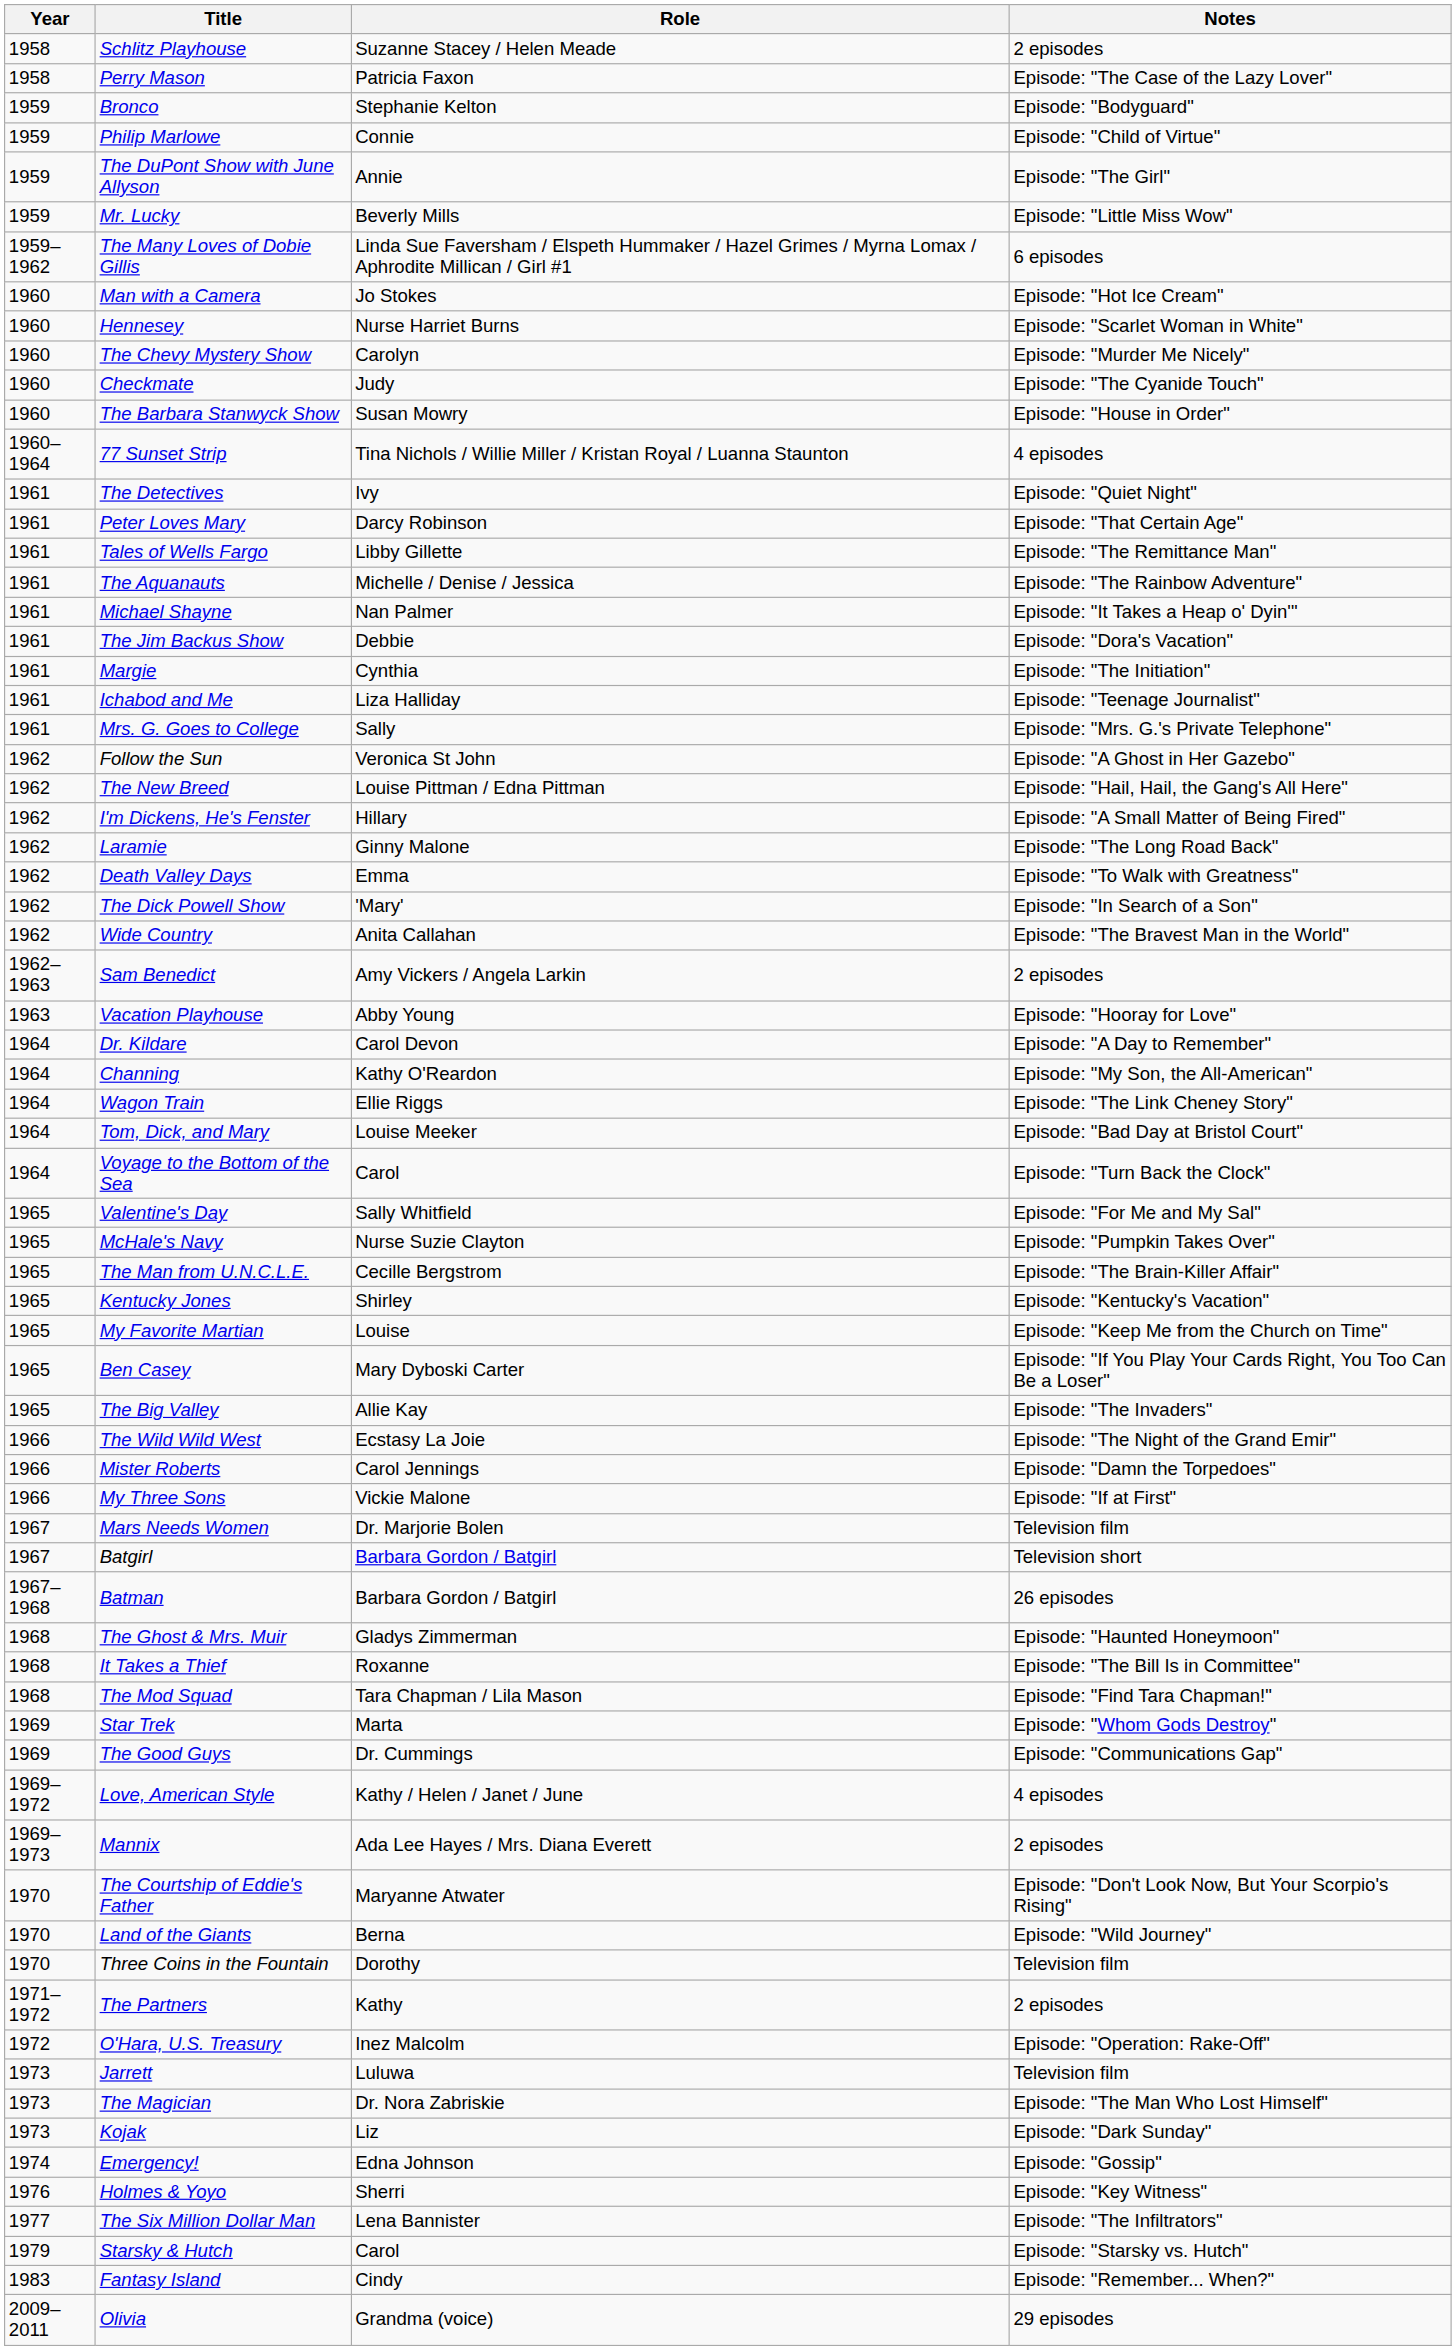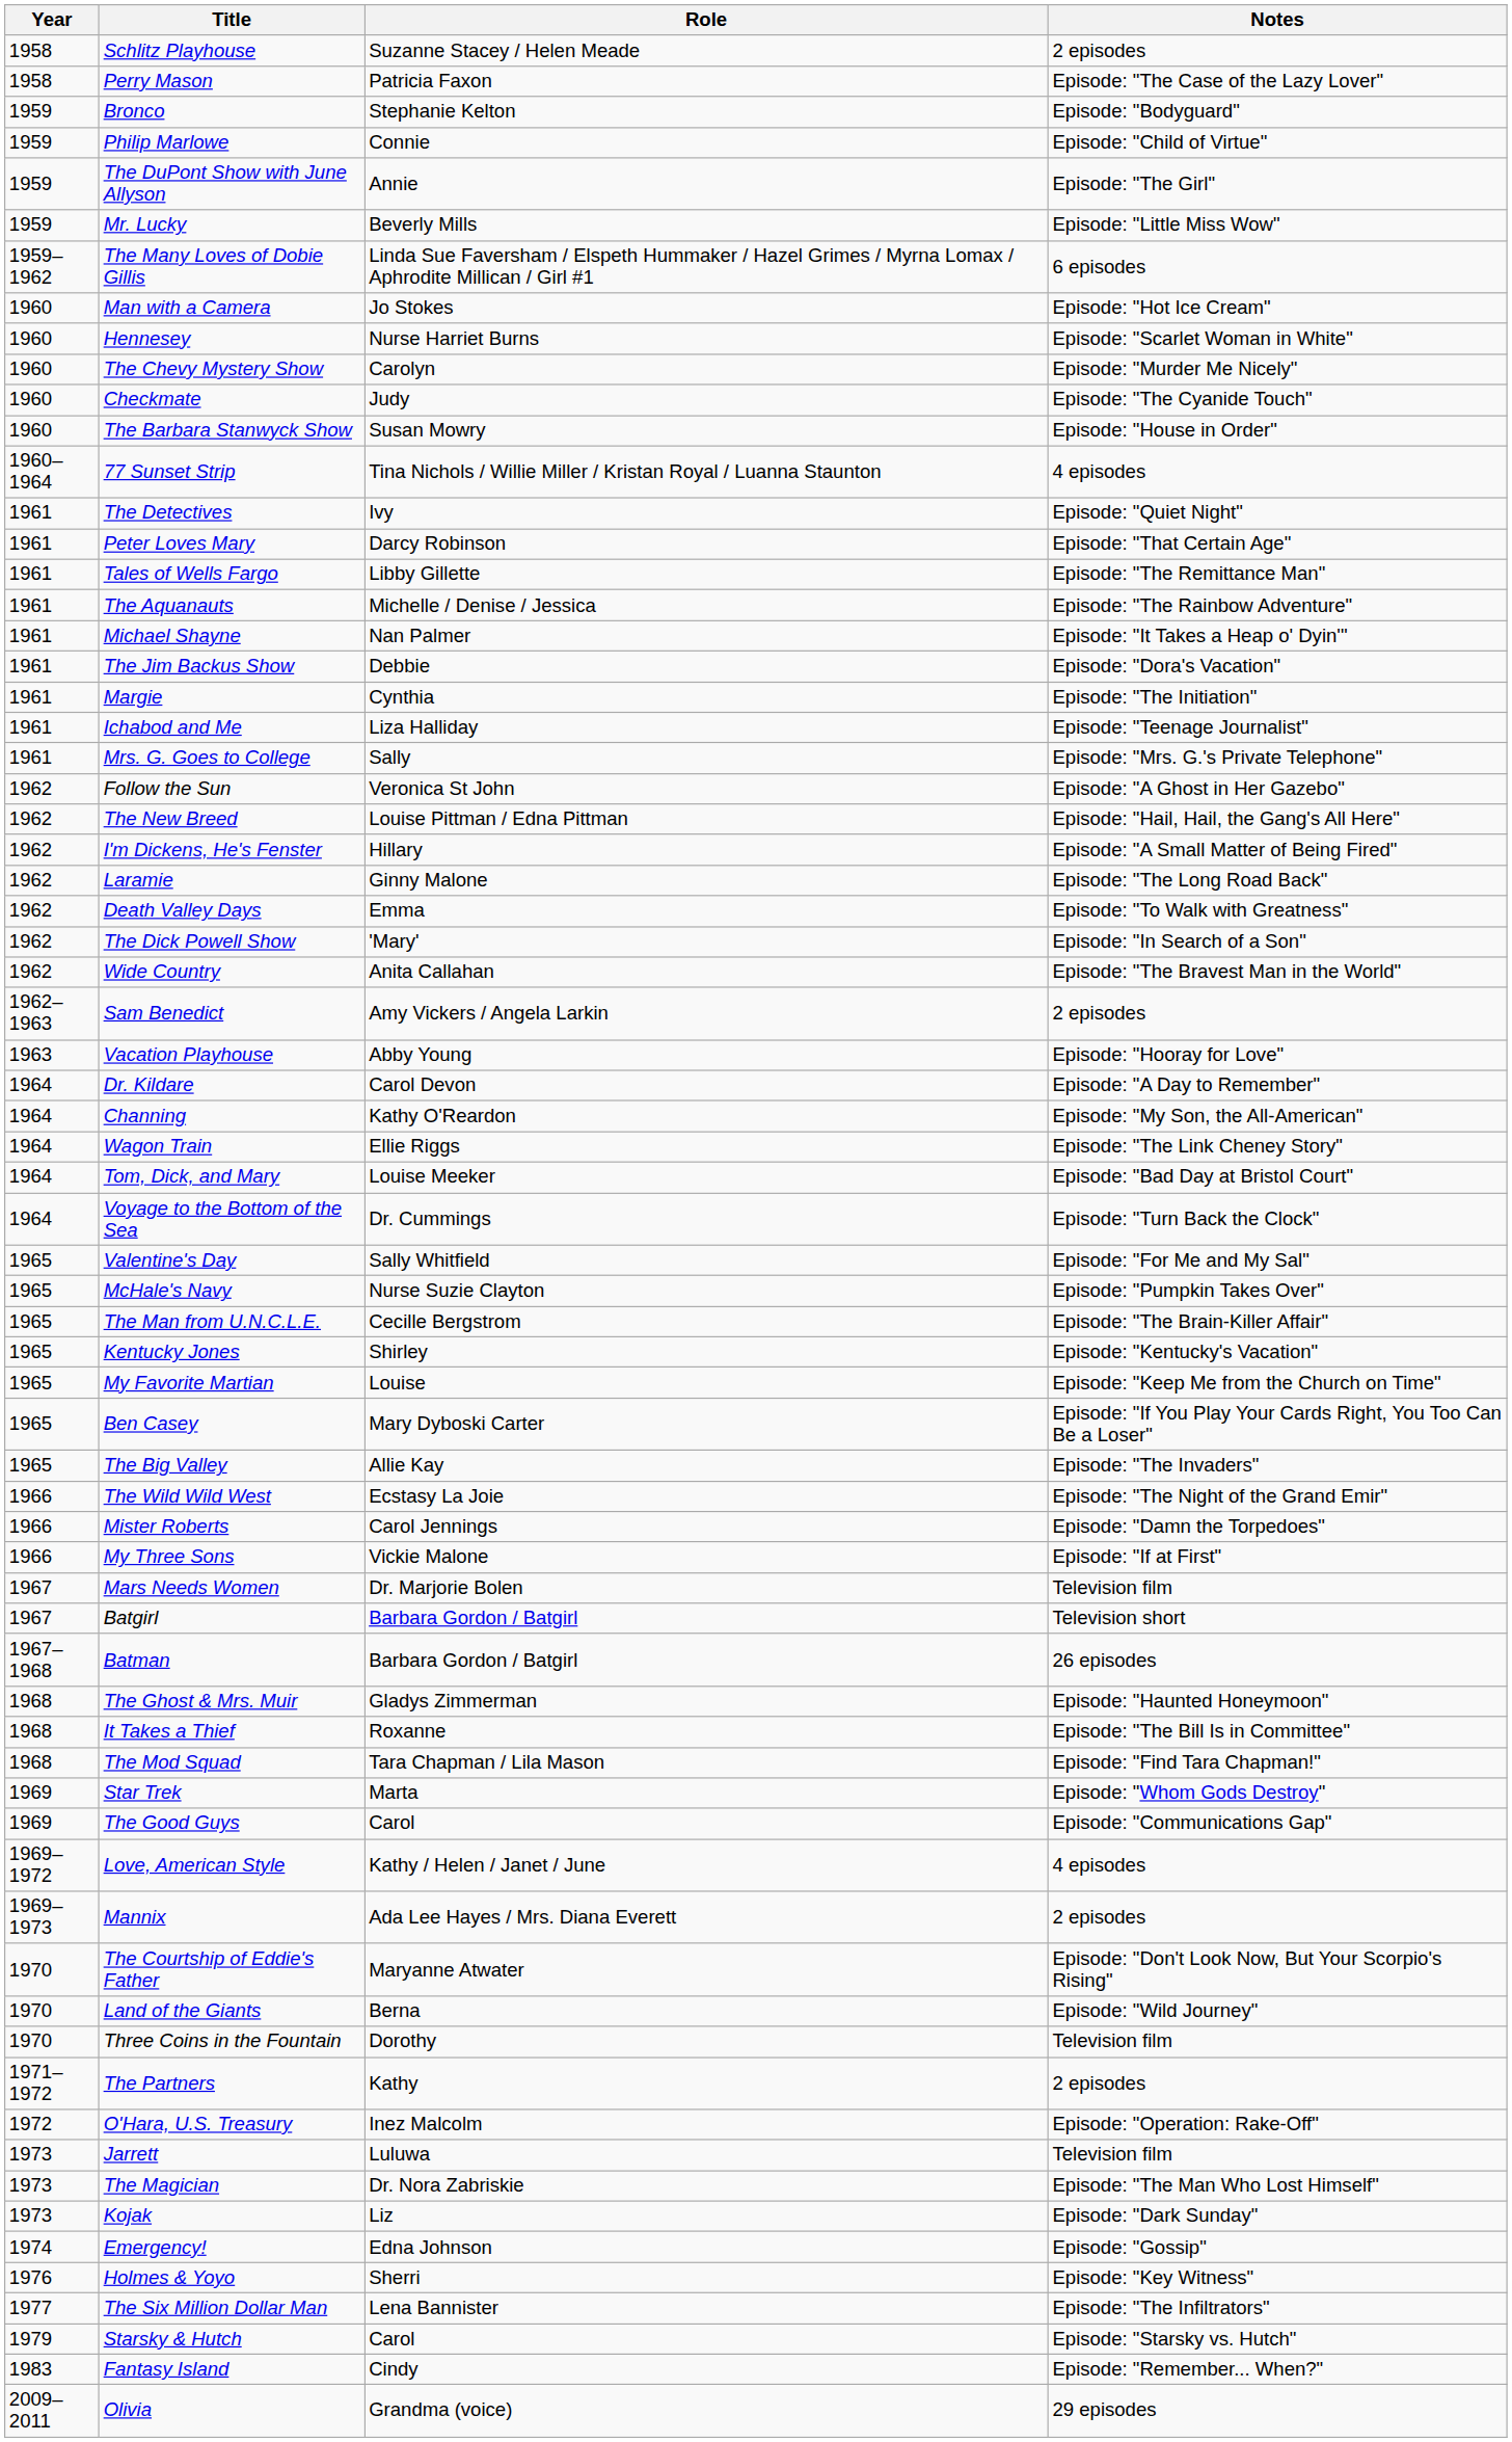Voyage to the Bottom of the Sea | Role: Carol -> Dr. Cummings
The Good Guys | Role: Dr. Cummings -> Carol
